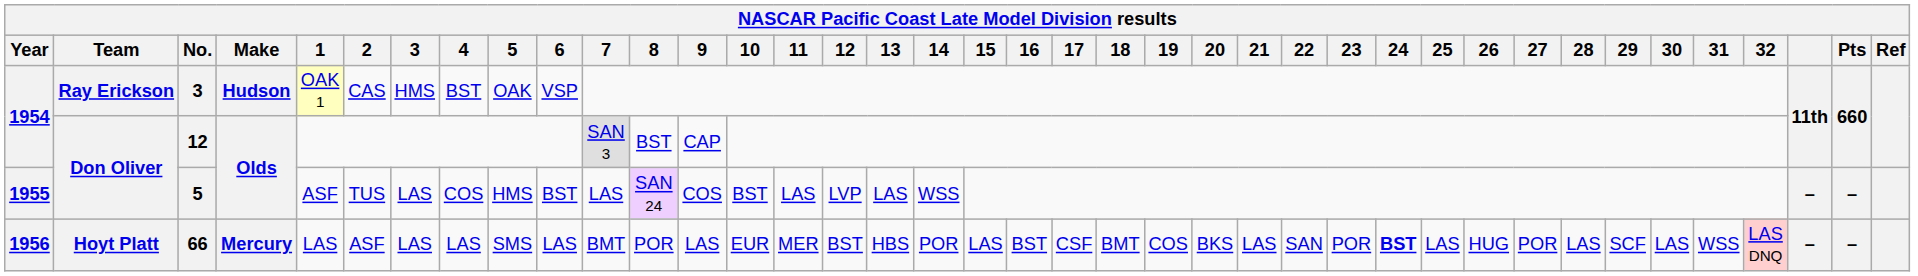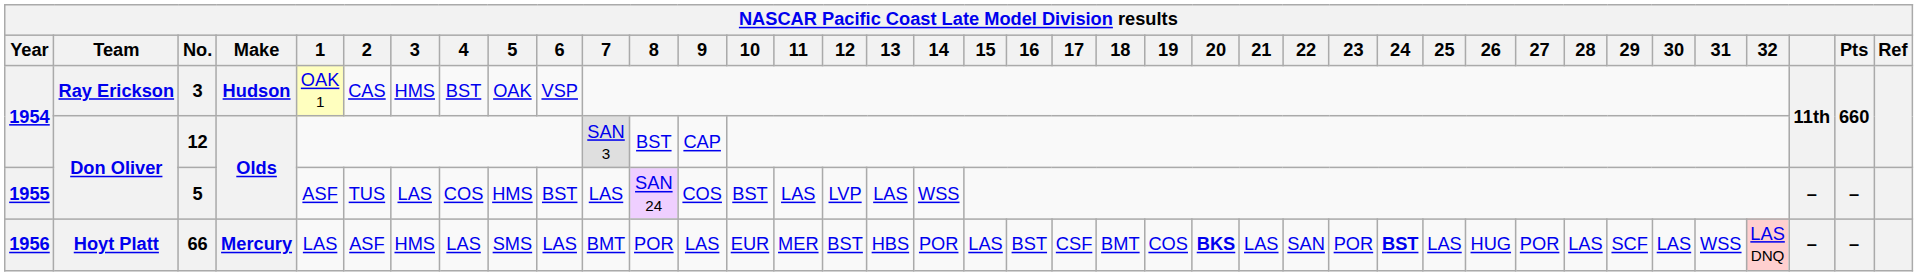66 | 3: LAS -> HMS
66 | 20: normal -> bold
